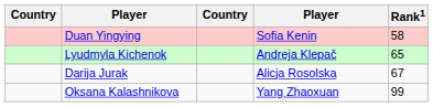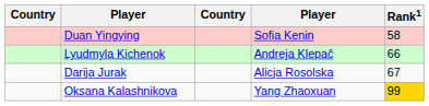Lyudmyla Kichenok | Rank1: 65 -> 66
Oksana Kalashnikova | Rank1: no background -> gold background
